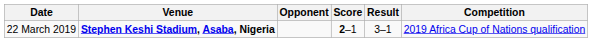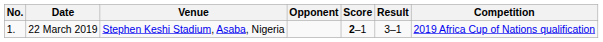+ column: No. | 1.
22 March 2019 | Venue: bold -> normal
